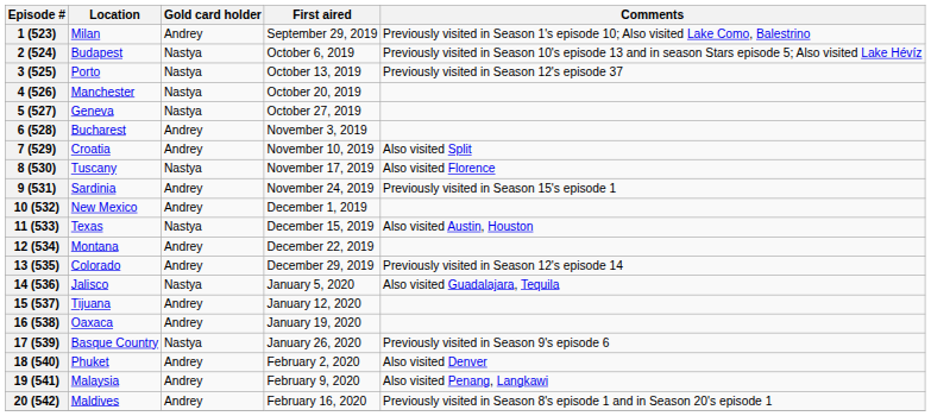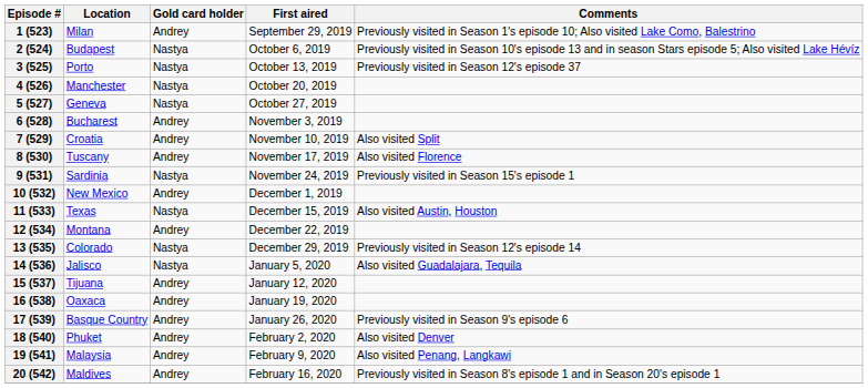8 (530) | Gold card holder: Nastya -> Andrey
9 (531) | Gold card holder: Andrey -> Nastya
13 (535) | Gold card holder: Andrey -> Nastya
17 (539) | Gold card holder: Nastya -> Andrey
